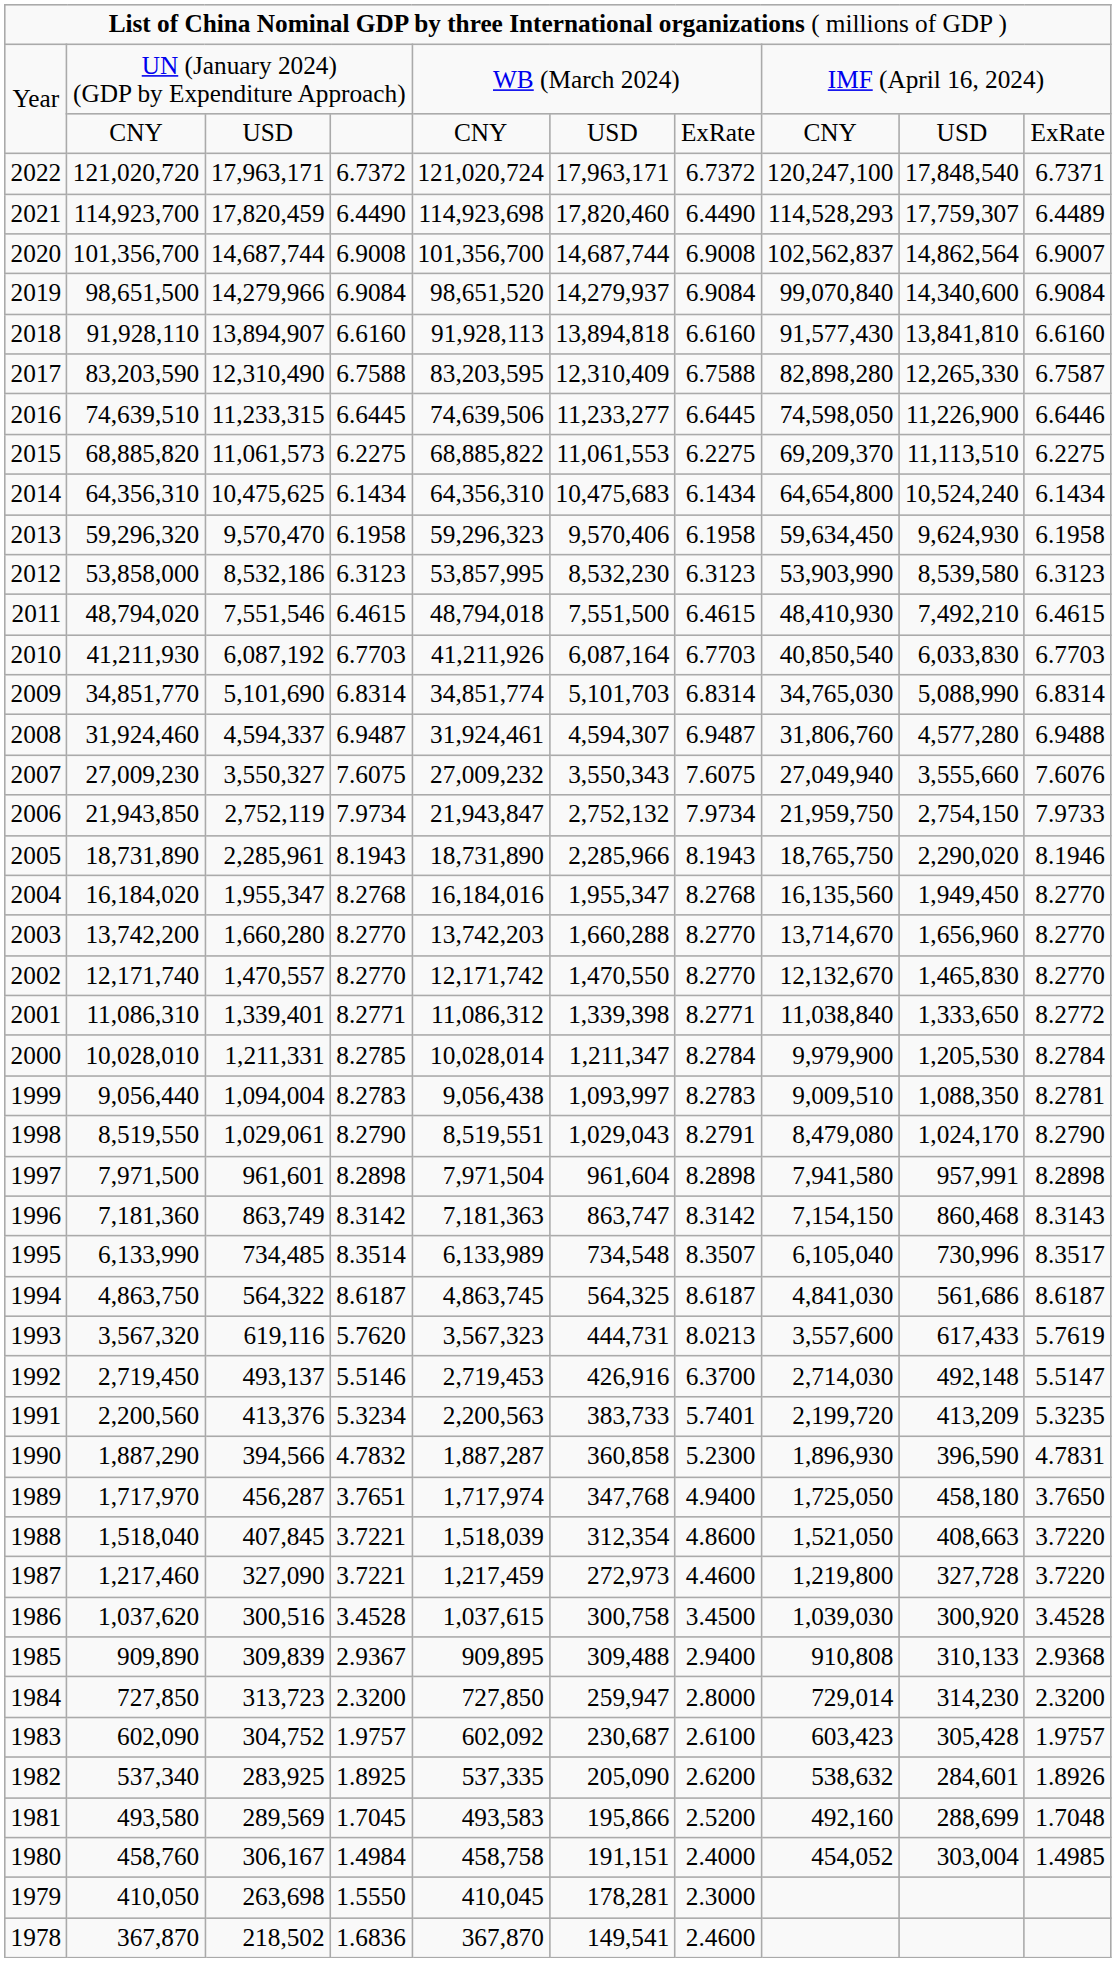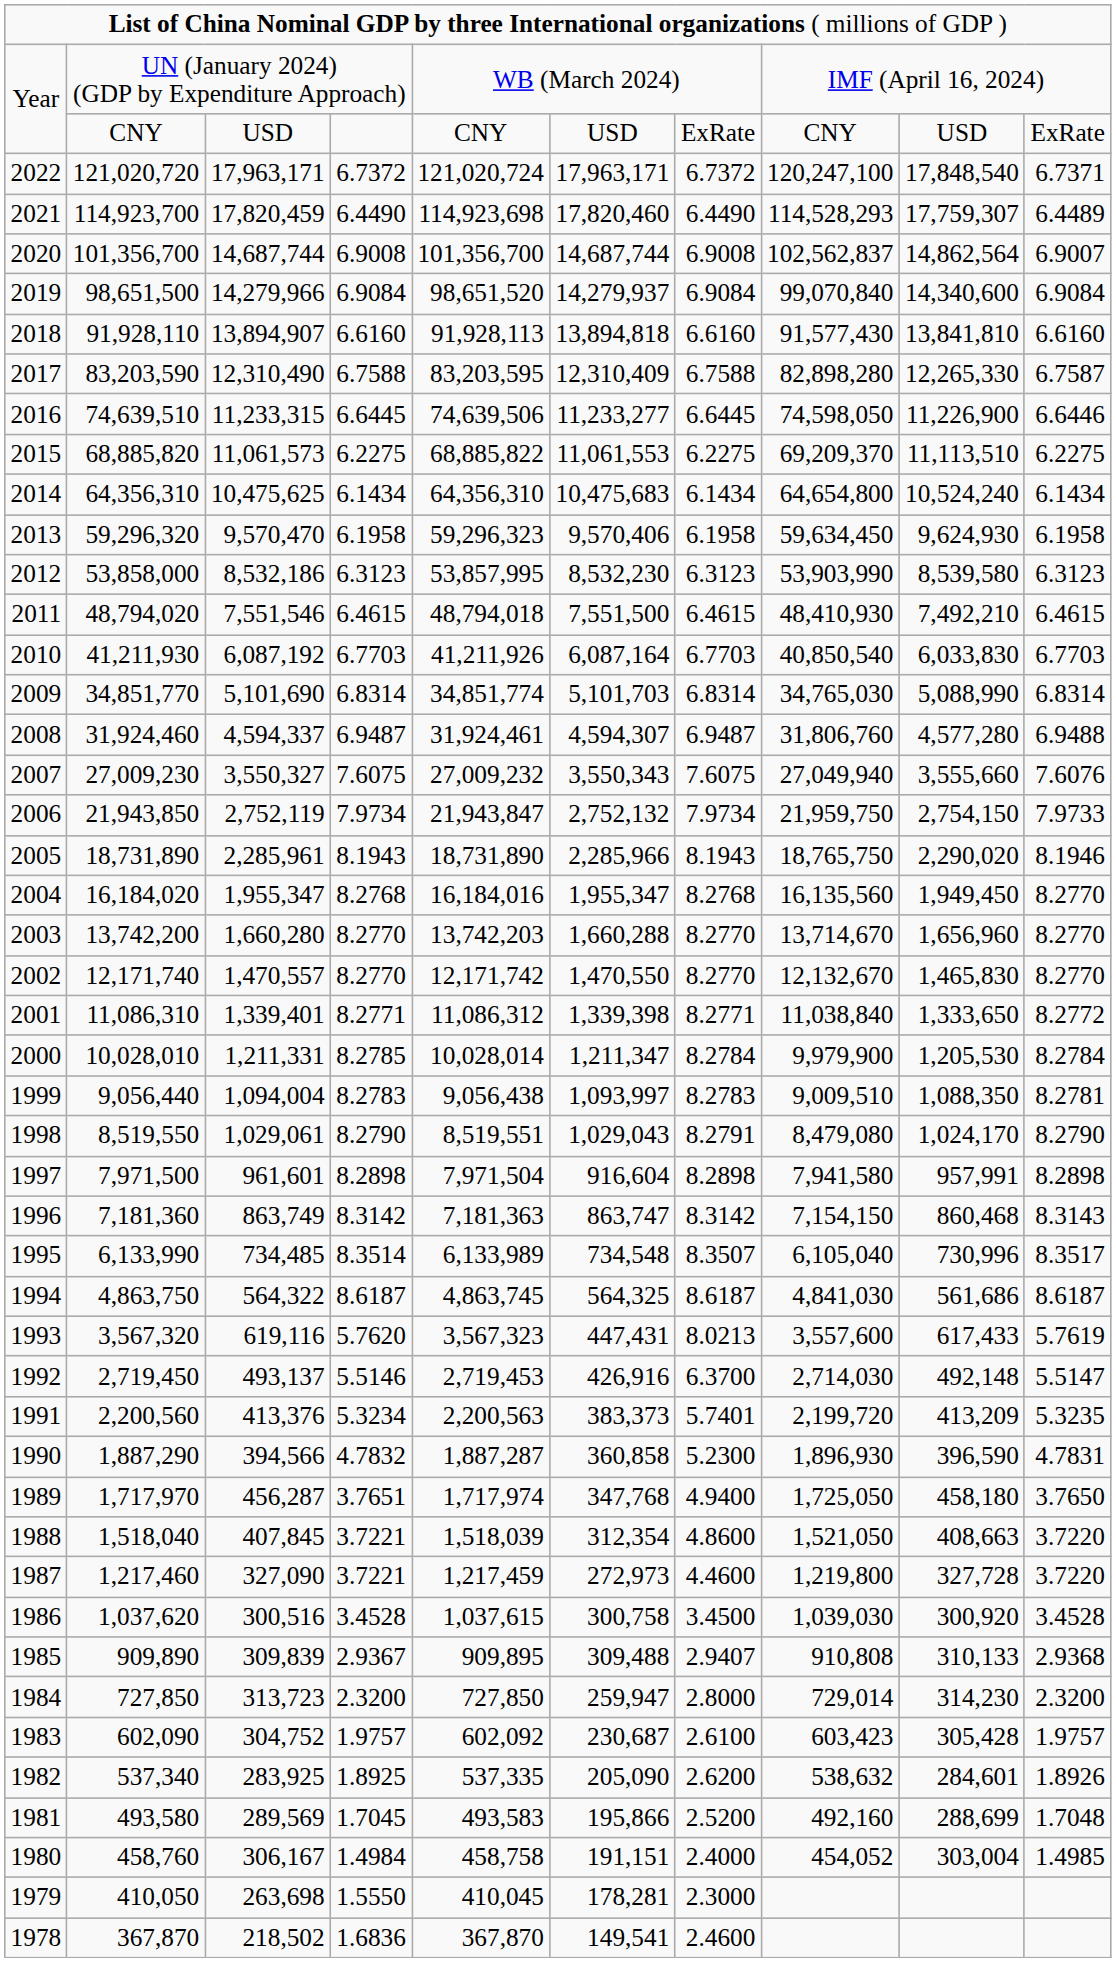7,971,500 | column 6: 961,604 -> 916,604
3,567,320 | column 6: 444,731 -> 447,431
2,200,560 | column 6: 383,733 -> 383,373
909,890 | column 7: 2.9400 -> 2.9407
